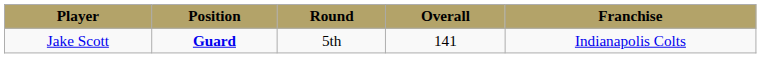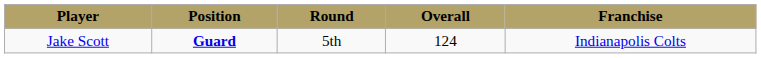Jake Scott | Overall: 141 -> 124
